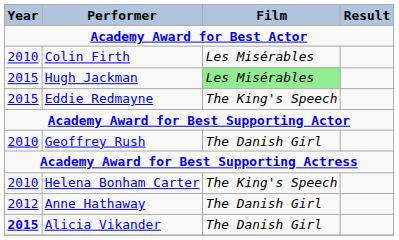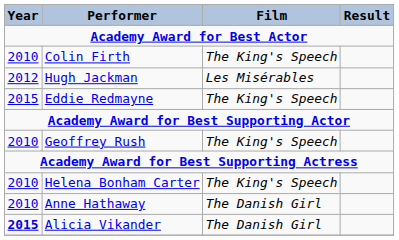Colin Firth | Film: Les Misérables -> The King's Speech
Hugh Jackman | Year: 2015 -> 2012
Hugh Jackman | Film: lightgreen background -> no background
Geoffrey Rush | Film: The Danish Girl -> The King's Speech
Anne Hathaway | Year: 2012 -> 2010
